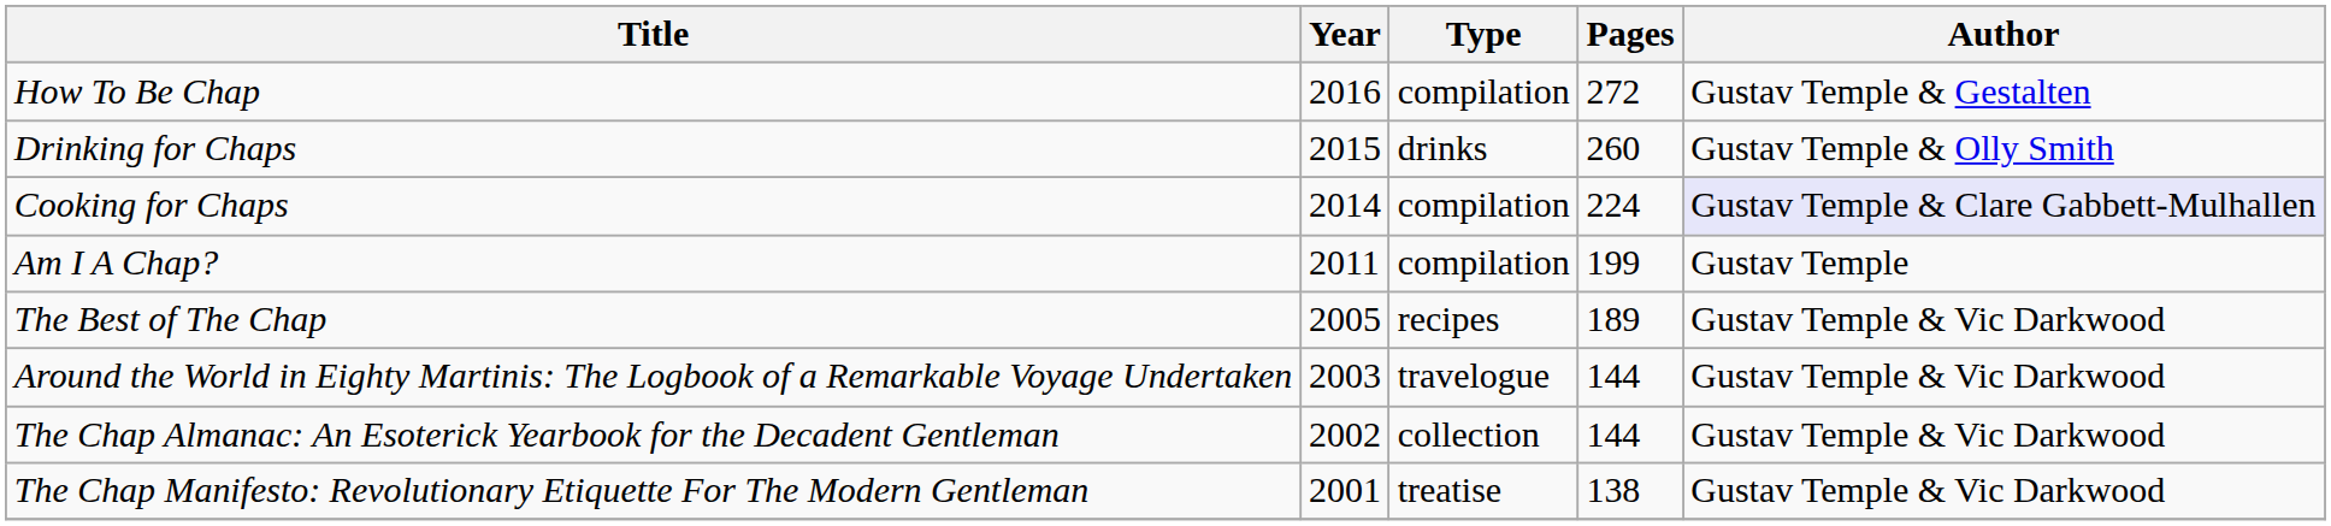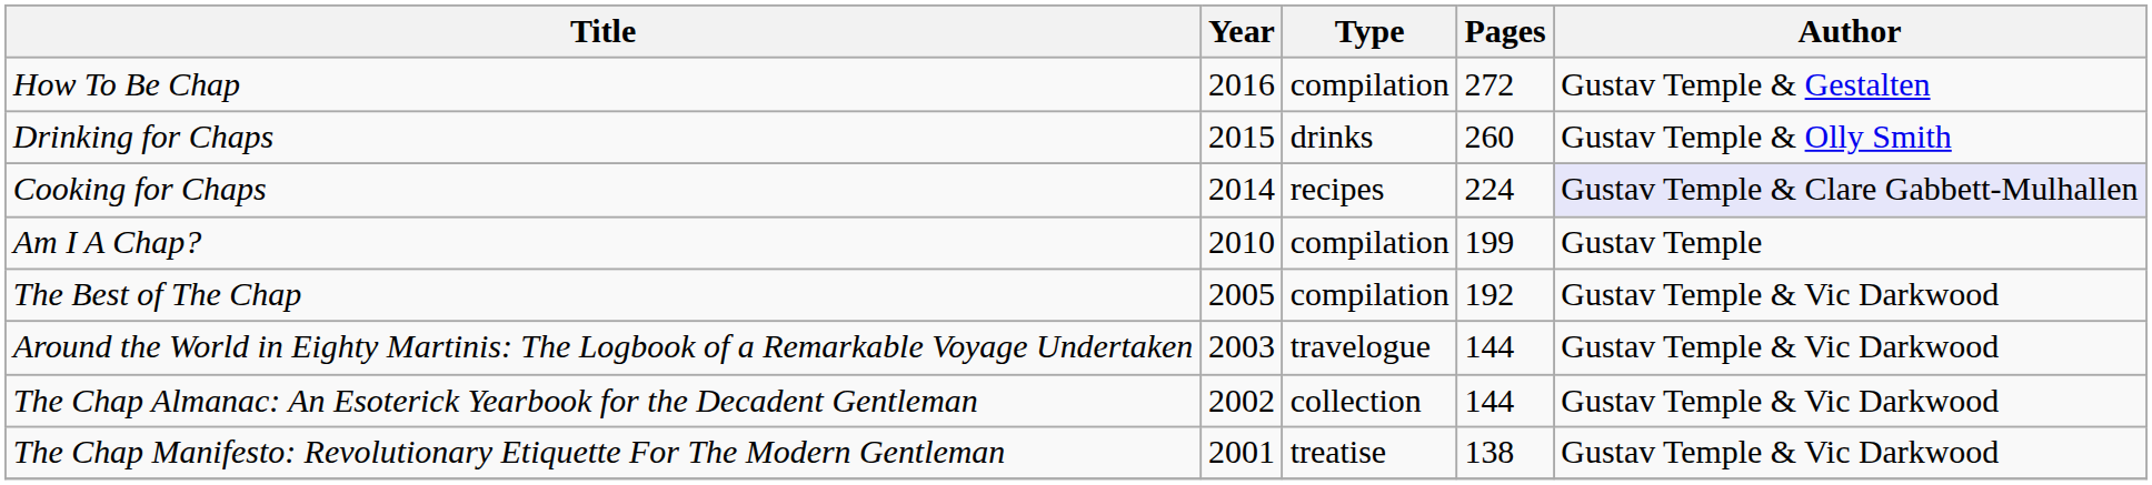Cooking for Chaps | Type: compilation -> recipes
Am I A Chap? | Year: 2011 -> 2010
The Best of The Chap | Type: recipes -> compilation
The Best of The Chap | Pages: 189 -> 192
